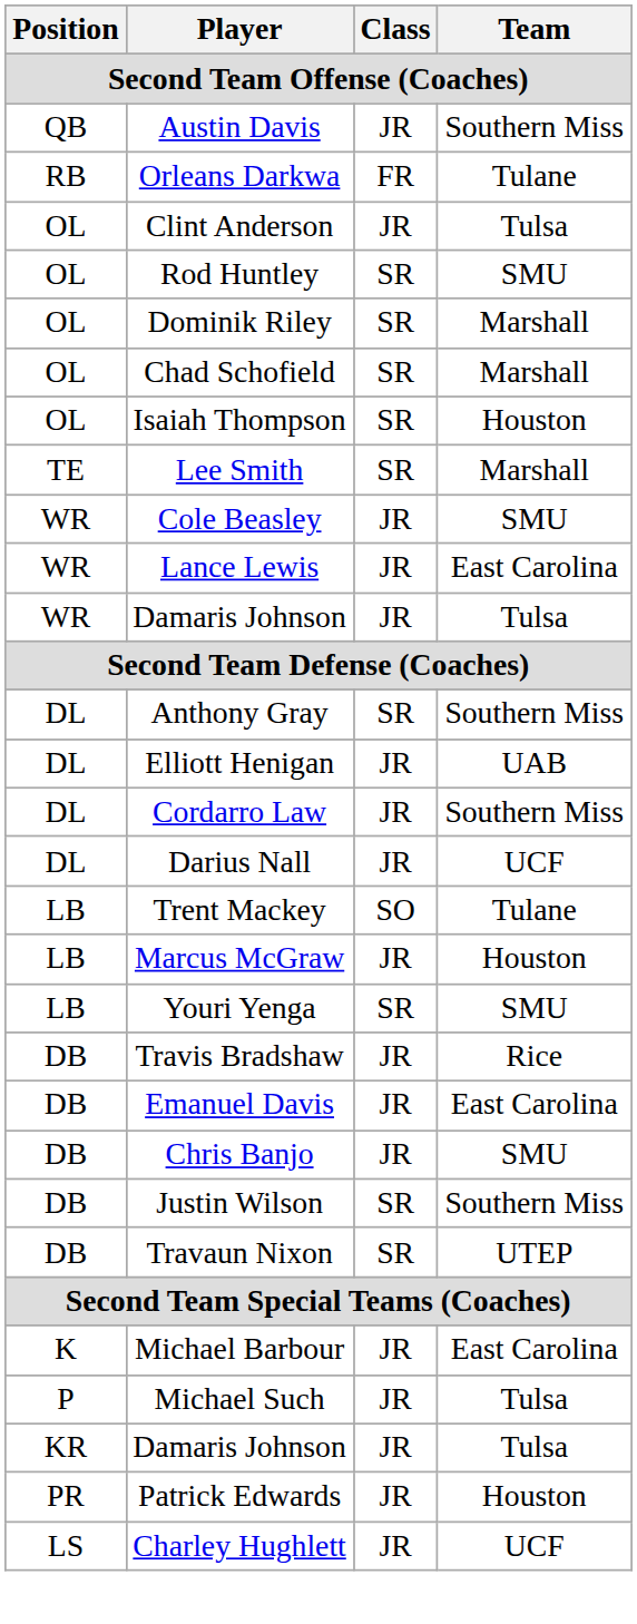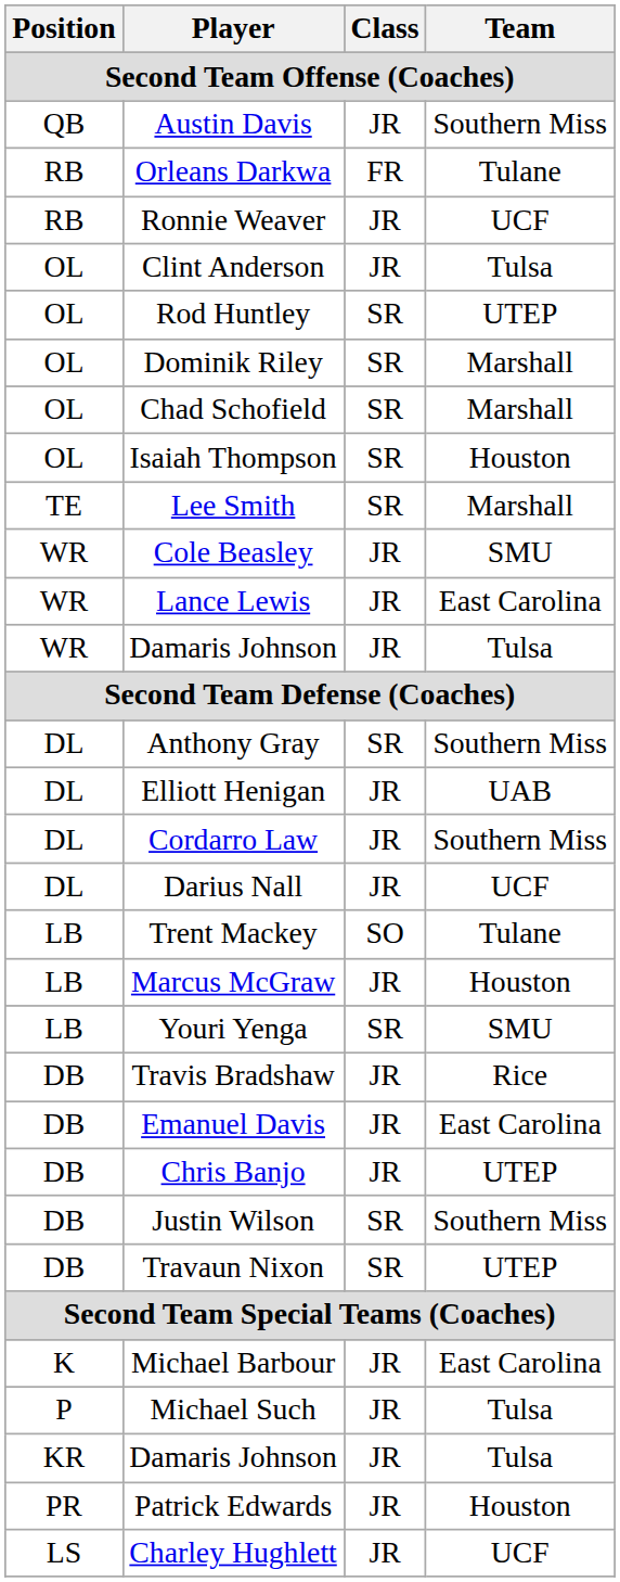+ row: RB | Ronnie Weaver | JR | UCF
Rod Huntley | Team: SMU -> UTEP
Chris Banjo | Team: SMU -> UTEP
